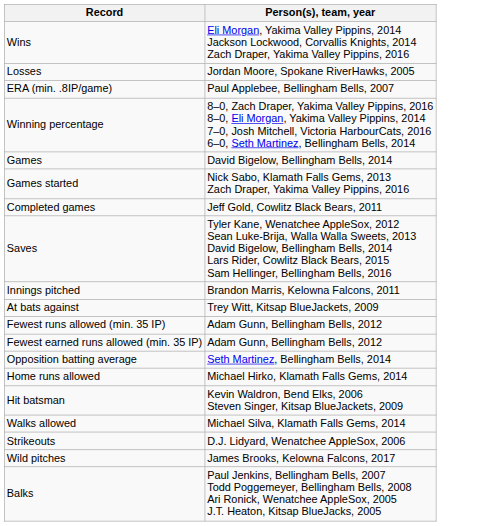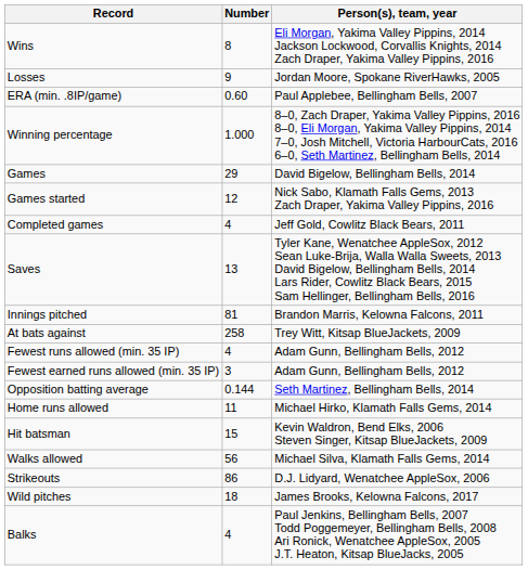+ column: Number | 8 | 9 | 0.60 | 1.000 | 29 | 12 | 4 | 13 | 81 | 258 | 4 | 3 | 0.144 | 11 | 15 | 56 | 86 | 18 | 4
